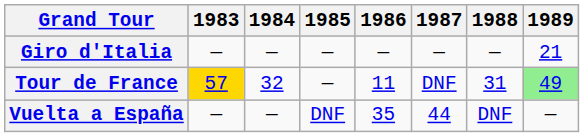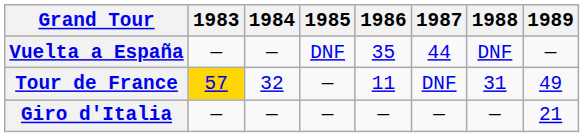rows swapped: Giro d'Italia <-> Vuelta a España
Tour de France | 1989: lightgreen background -> no background
